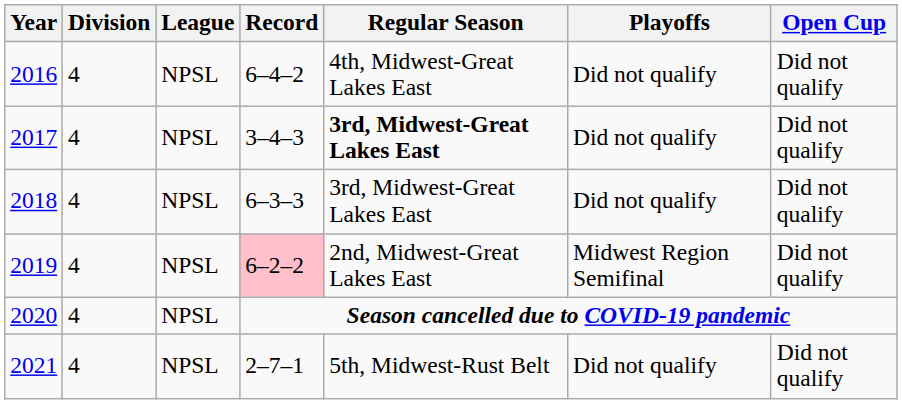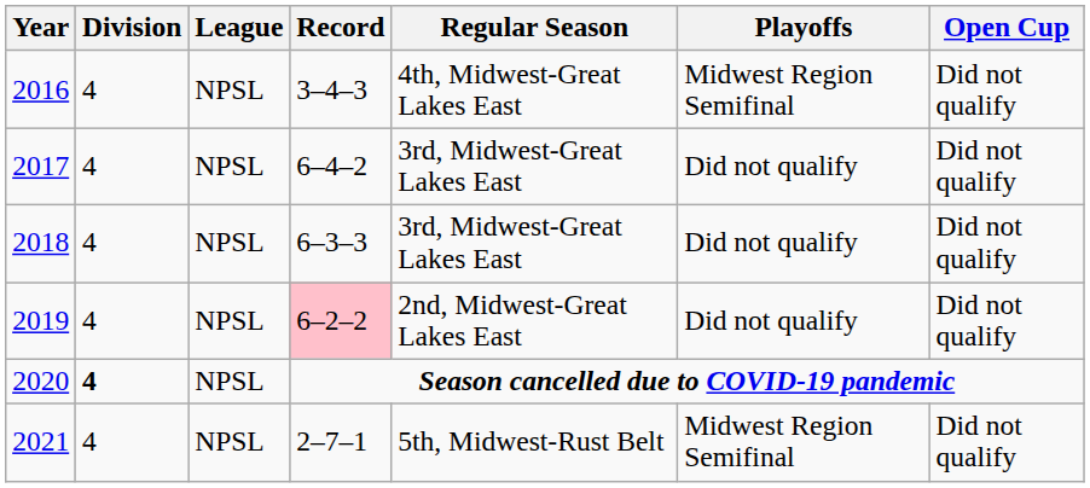2016 | Record: 6–4–2 -> 3–4–3
2016 | Playoffs: Did not qualify -> Midwest Region Semifinal
2017 | Record: 3–4–3 -> 6–4–2
2017 | Regular Season: bold -> normal
2019 | Playoffs: Midwest Region Semifinal -> Did not qualify
2020 | Division: normal -> bold
2021 | Playoffs: Did not qualify -> Midwest Region Semifinal
